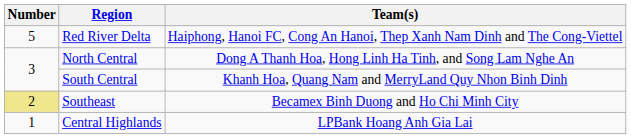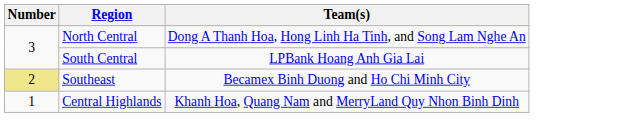- row: 5 | Red River Delta | Haiphong, Hanoi FC, Cong An Hanoi, Thep Xanh Nam Dinh and The Cong-Viettel
South Central | Team(s): Khanh Hoa, Quang Nam and MerryLand Quy Nhon Binh Dinh -> LPBank Hoang Anh Gia Lai
Central Highlands | Team(s): LPBank Hoang Anh Gia Lai -> Khanh Hoa, Quang Nam and MerryLand Quy Nhon Binh Dinh
